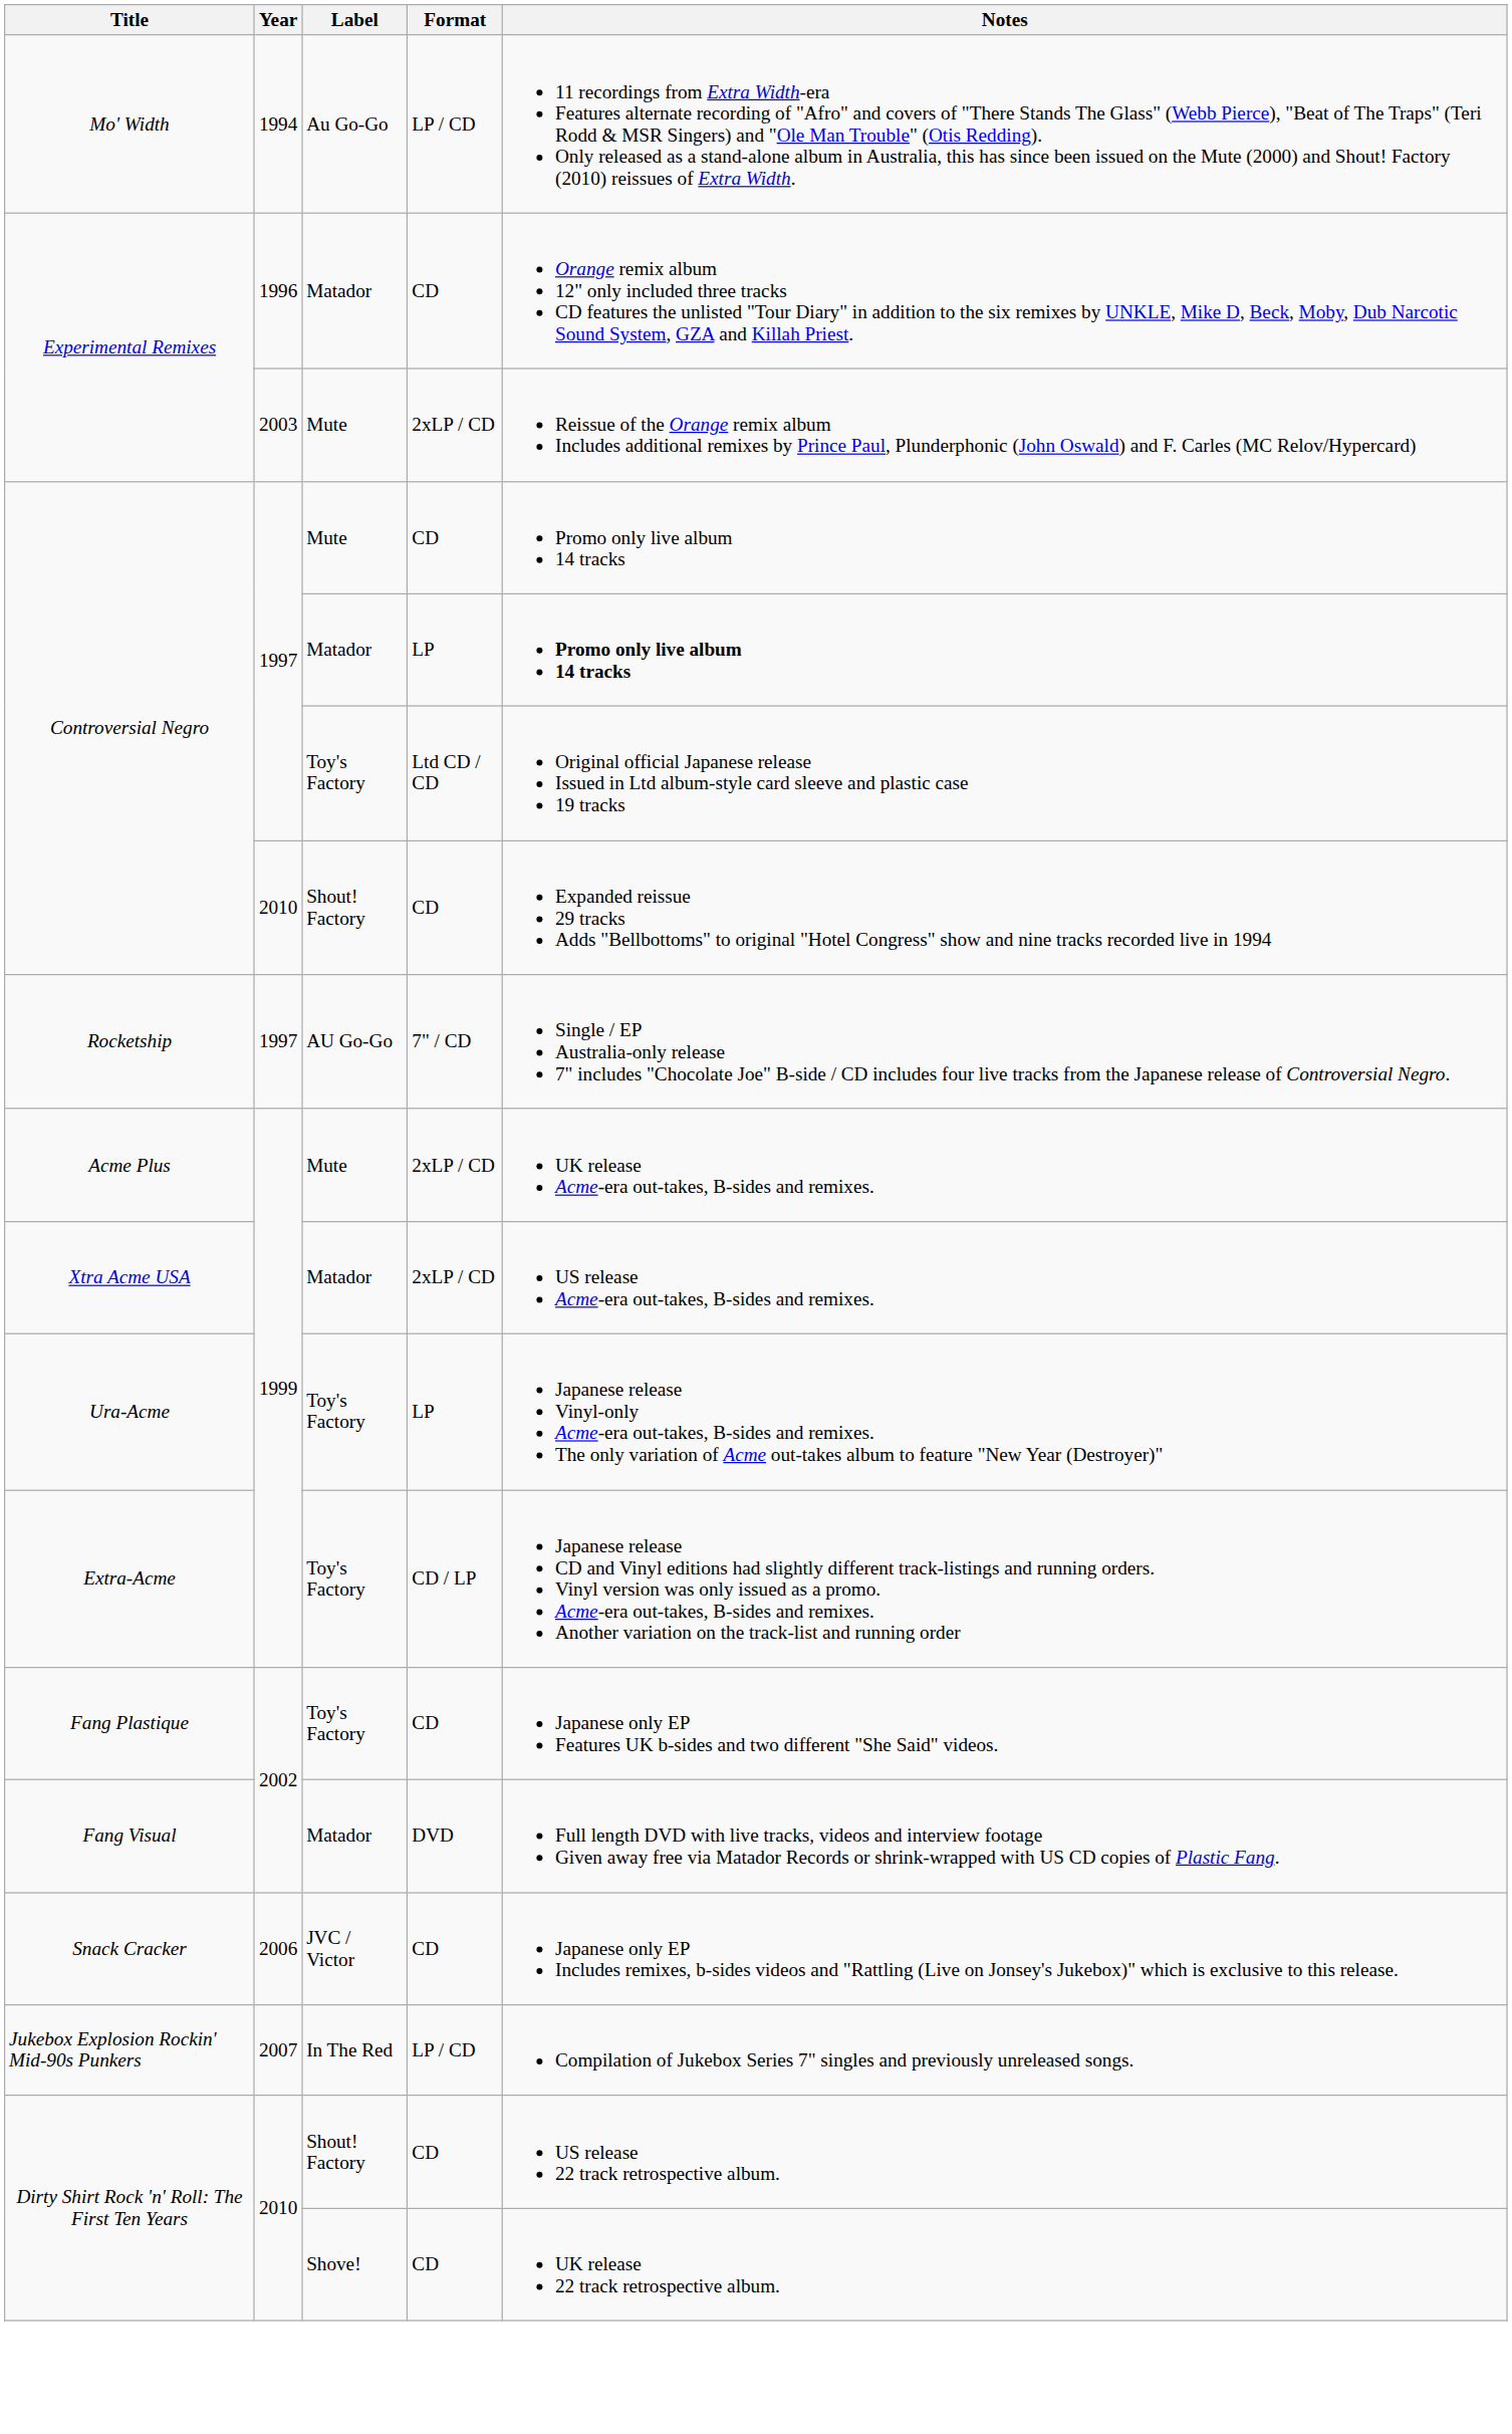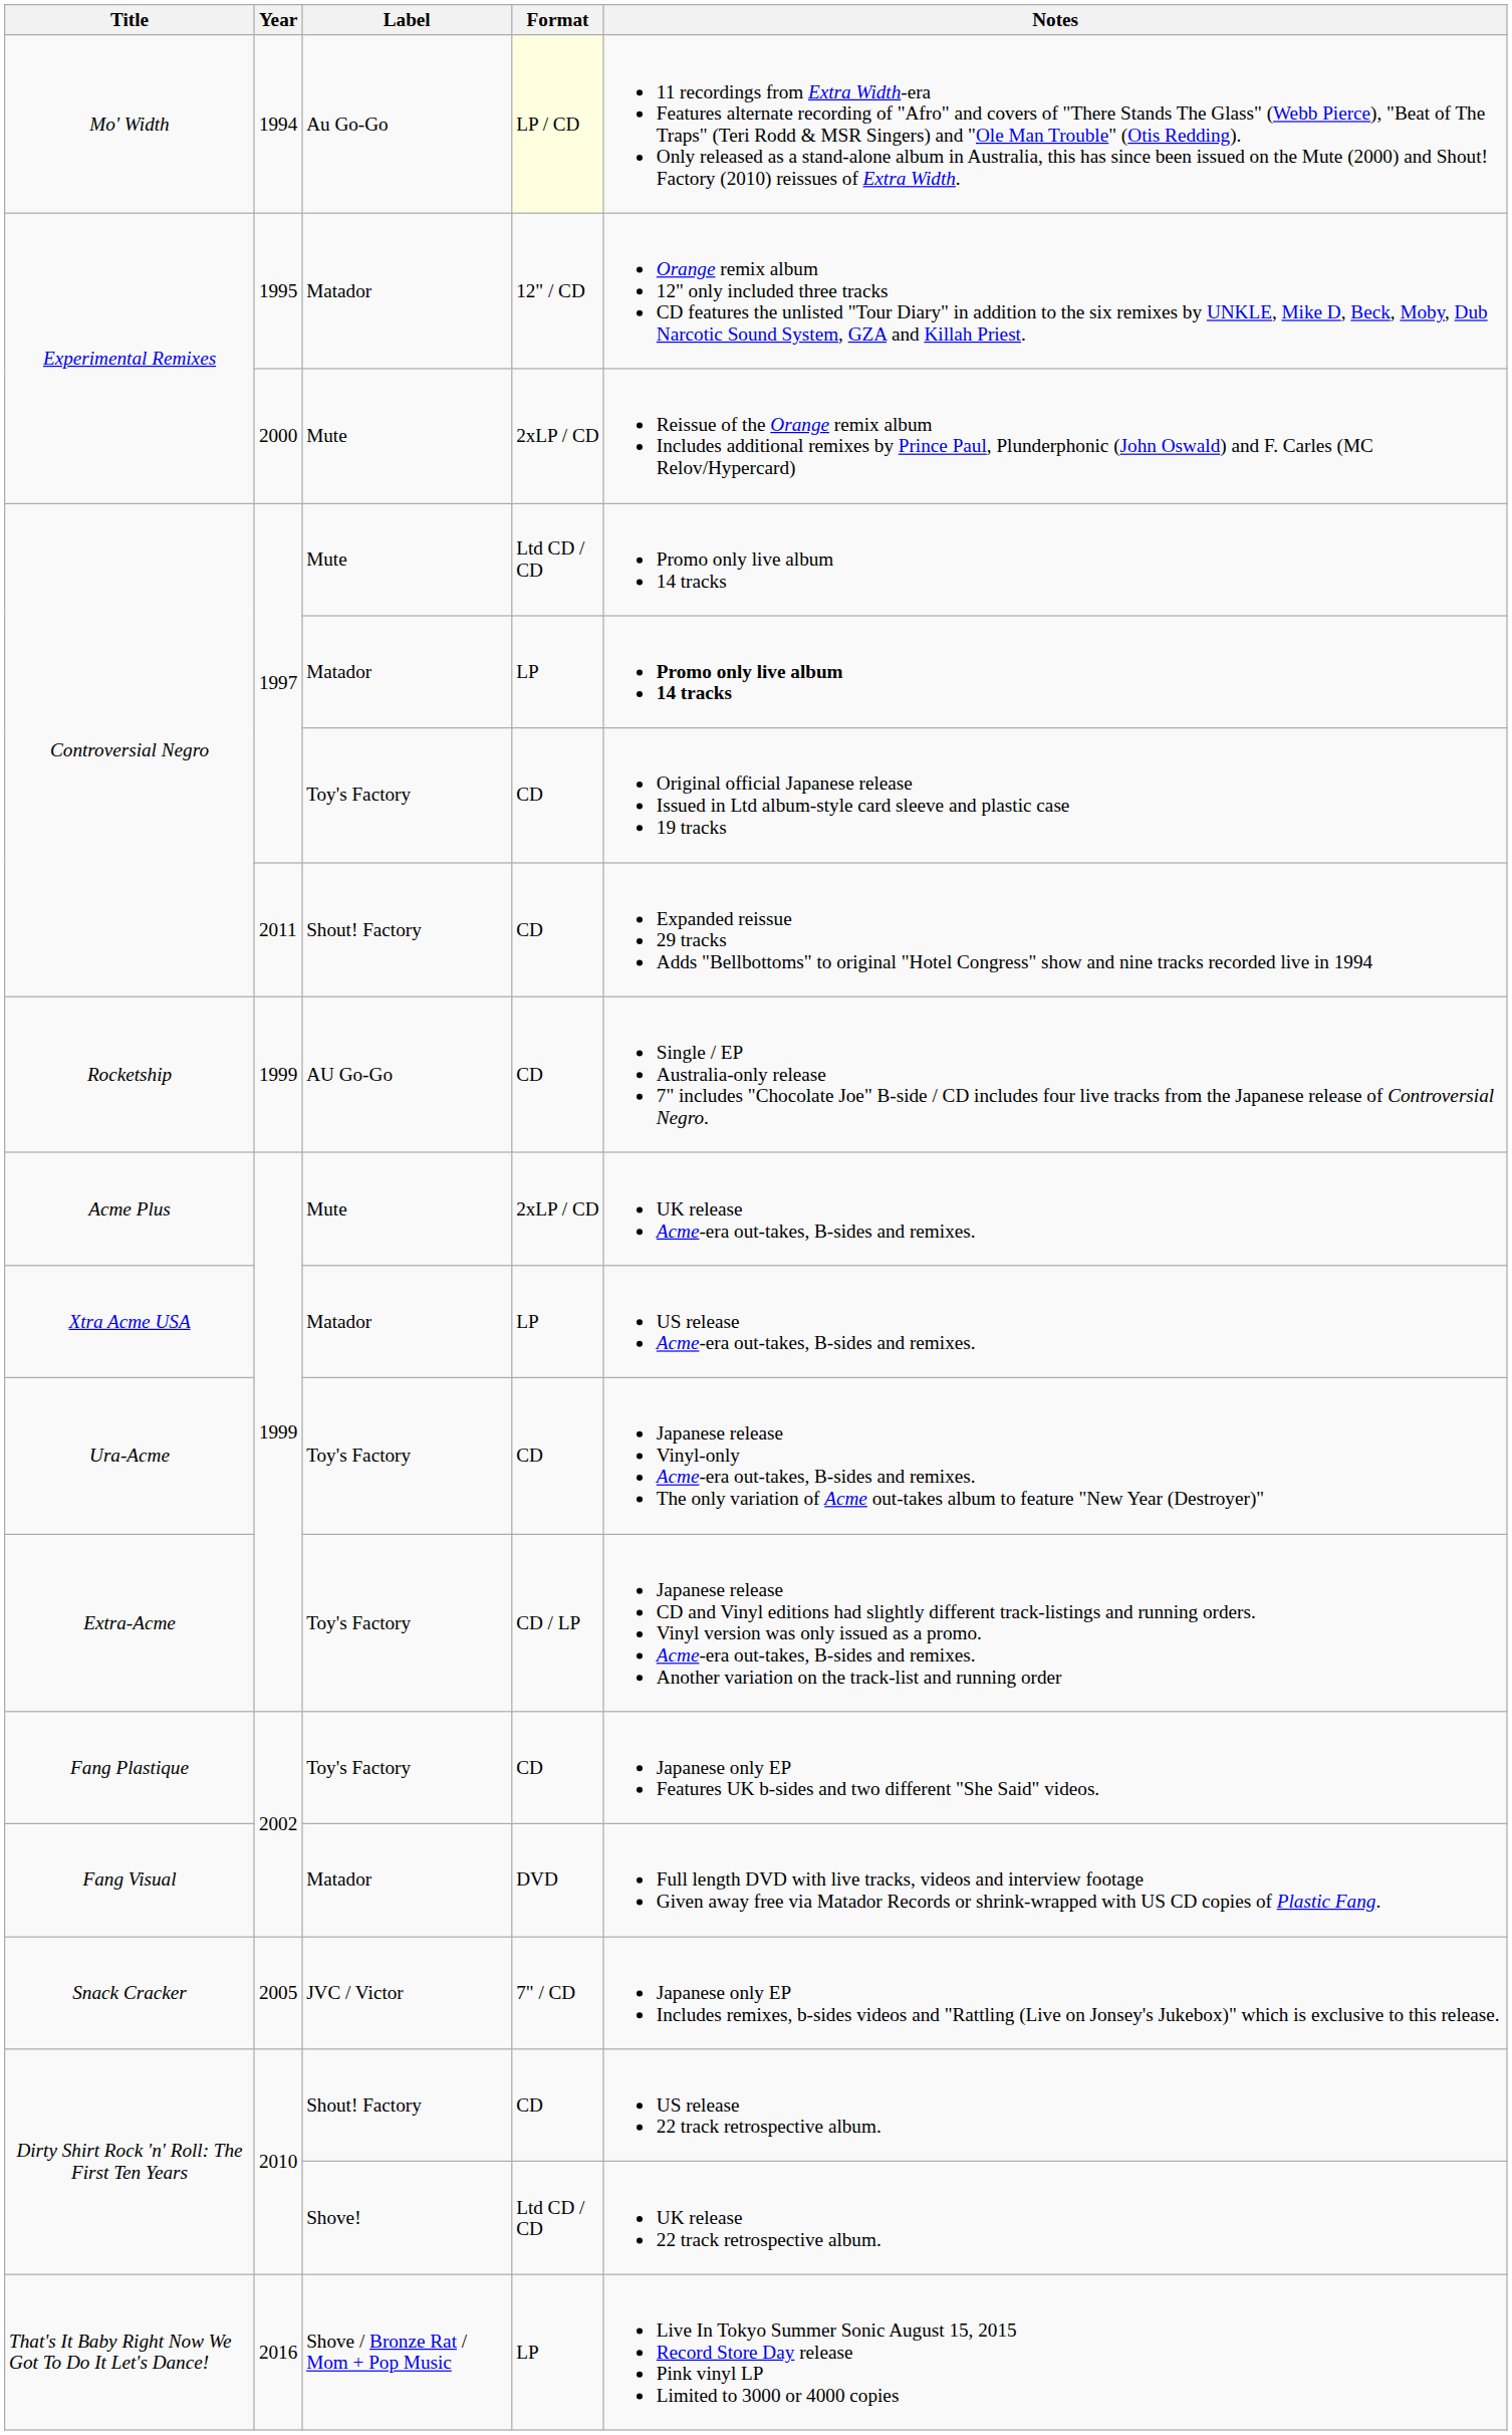Mo' Width | Format: no background -> lightyellow background
Experimental Remixes / Matador | Year: 1996 -> 1995
Experimental Remixes / Matador | Format: CD -> 12" / CD
Experimental Remixes / Mute | Year: 2003 -> 2000
Controversial Negro / Mute | Format: CD -> Ltd CD / CD
Controversial Negro / Toy's Factory | Format: Ltd CD / CD -> CD
Controversial Negro / Shout! Factory | Year: 2010 -> 2011
Rocketship | Year: 1997 -> 1999
Rocketship | Format: 7" / CD -> CD
Xtra Acme USA | Format: 2xLP / CD -> LP
Ura-Acme | Format: LP -> CD
Snack Cracker | Year: 2006 -> 2005
Snack Cracker | Format: CD -> 7" / CD
- row: Jukebox Explosion Rockin' Mid-90s Punkers | 2007 | In The Red | LP / CD | Compilation of Jukebox Series 7" singles and previously unreleased songs.
Dirty Shirt Rock 'n' Roll: The First Ten Years / Shove! | Format: CD -> Ltd CD / CD
+ row: That's It Baby Right Now We Got To Do It Let's Dance! | 2016 | Shove / Bronze Rat / Mom + Pop Music | LP | Live In Tokyo Summer Sonic August 15, 2015 Record Store Day release Pink vinyl LP Limited to 3000 or 4000 copies
